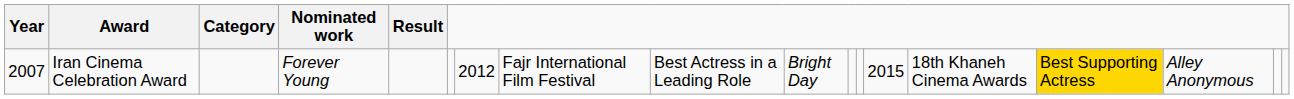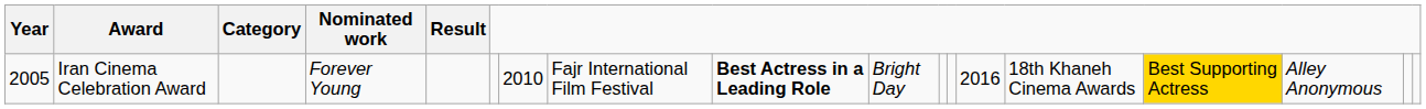Iran Cinema Celebration Award | Year: 2007 -> 2005
Iran Cinema Celebration Award | column 7: 2012 -> 2010
Iran Cinema Celebration Award | column 9: normal -> bold
Iran Cinema Celebration Award | column 13: 2015 -> 2016
